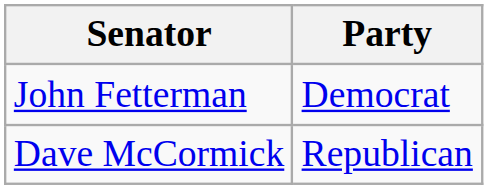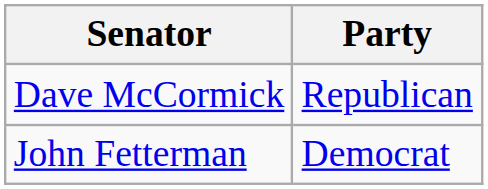rows swapped: John Fetterman <-> Dave McCormick
